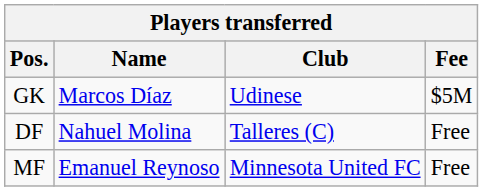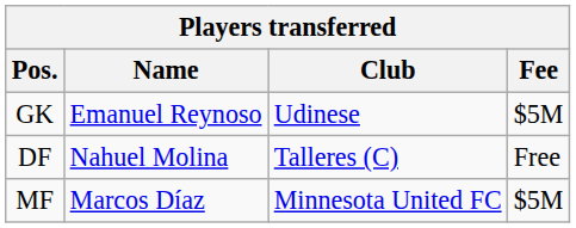GK | Name: Marcos Díaz -> Emanuel Reynoso
MF | Name: Emanuel Reynoso -> Marcos Díaz
MF | Fee: Free -> $5M
